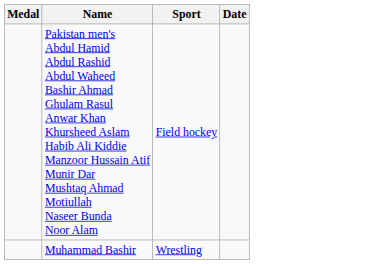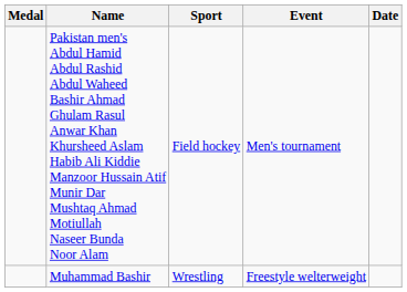+ column: Event | Men's tournament | Freestyle welterweight
